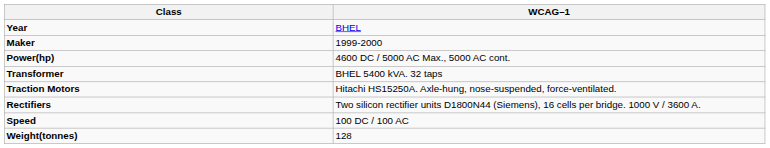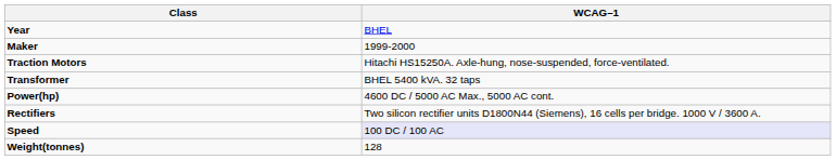rows swapped: Traction Motors <-> Power(hp)
Speed | WCAG–1: no background -> lavender background
